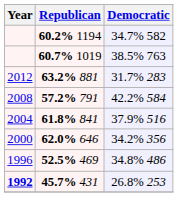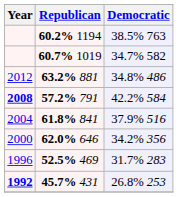60.2% 1194 | Democratic: 34.7% 582 -> 38.5% 763
60.7% 1019 | Democratic: 38.5% 763 -> 34.7% 582
63.2% 881 | Democratic: 31.7% 283 -> 34.8% 486
57.2% 791 | Year: normal -> bold
52.5% 469 | Democratic: 34.8% 486 -> 31.7% 283
